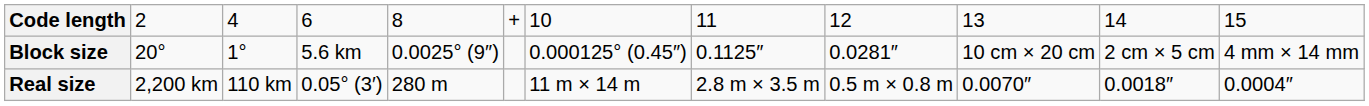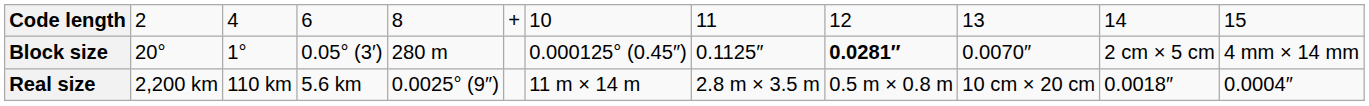Block size | column 4: 5.6 km -> 0.05° (3′)
Block size | column 5: 0.0025° (9″) -> 280 m
Block size | column 9: normal -> bold
Block size | column 10: 10 cm × 20 cm -> 0.0070″
Real size | column 4: 0.05° (3′) -> 5.6 km
Real size | column 5: 280 m -> 0.0025° (9″)
Real size | column 10: 0.0070″ -> 10 cm × 20 cm
